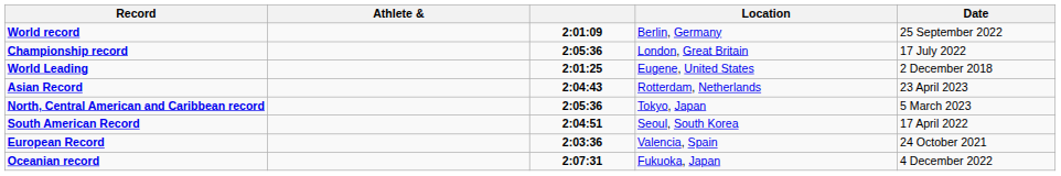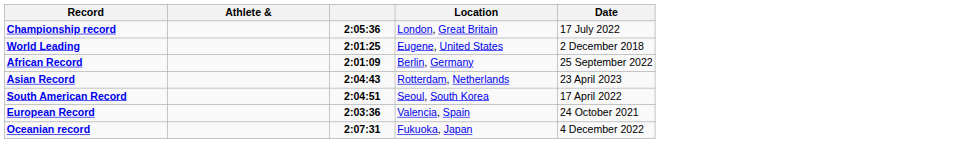- row: World record | 2:01:09 | Berlin, Germany | 25 September 2022
+ row: African Record | 2:01:09 | Berlin, Germany | 25 September 2022
- row: North, Central American and Caribbean record | 2:05:36 | Tokyo, Japan | 5 March 2023
